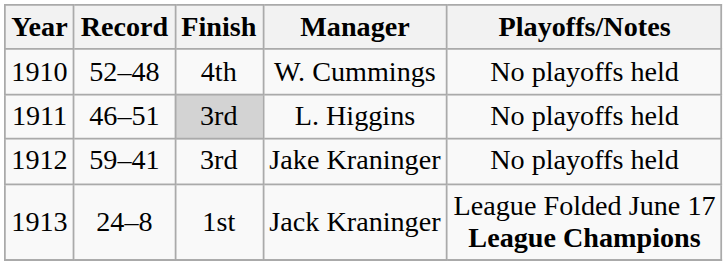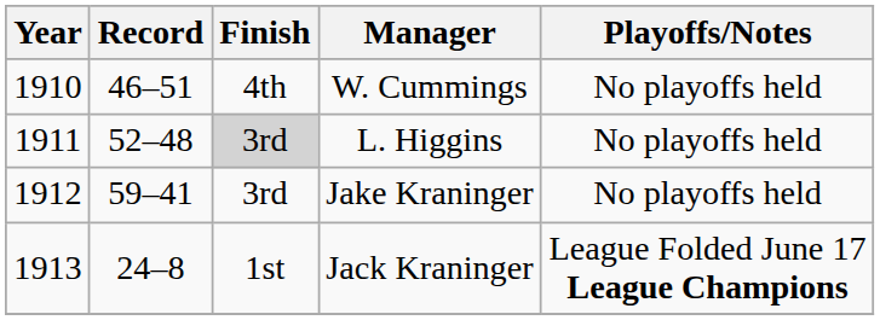W. Cummings | Record: 52–48 -> 46–51
L. Higgins | Record: 46–51 -> 52–48
